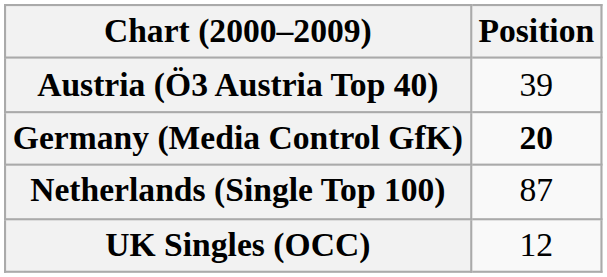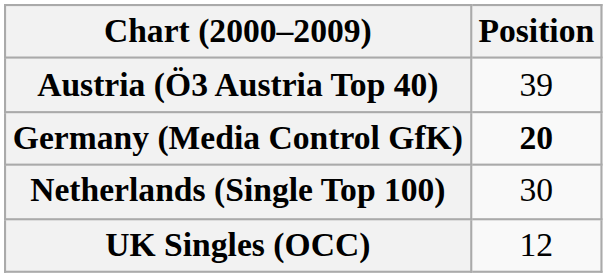Netherlands (Single Top 100) | Position: 87 -> 30
